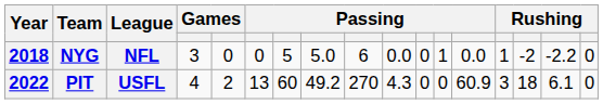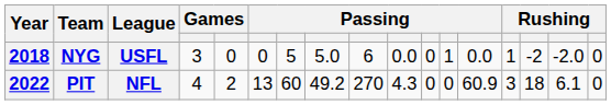NYG | League: NFL -> USFL
NYG | column 16: -2.2 -> -2.0
PIT | League: USFL -> NFL
